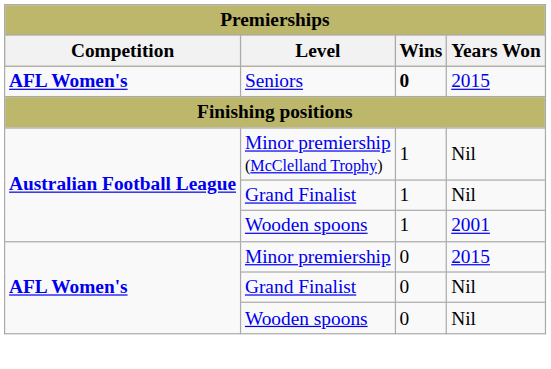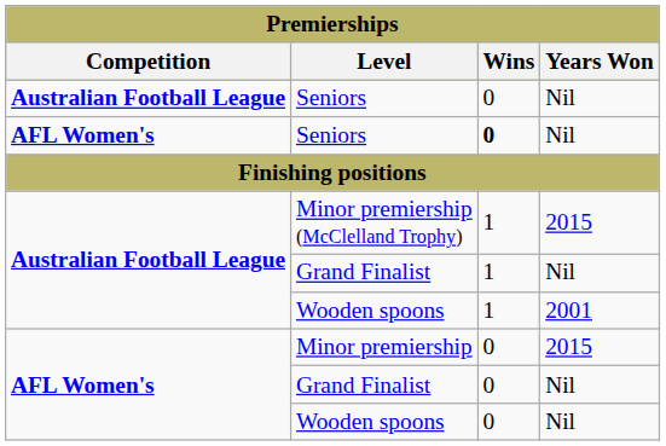+ row: Australian Football League | Seniors | 0 | Nil
AFL Women's / Seniors | Years Won: 2015 -> Nil
Minor premiership (McClelland Trophy) | Years Won: Nil -> 2015
